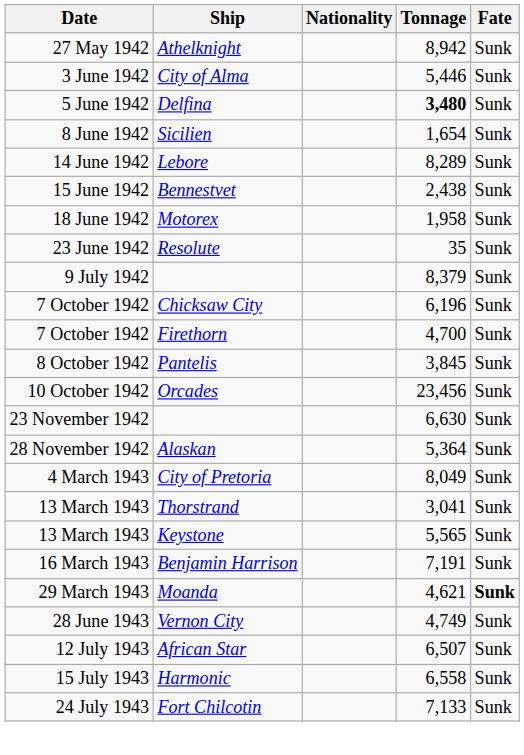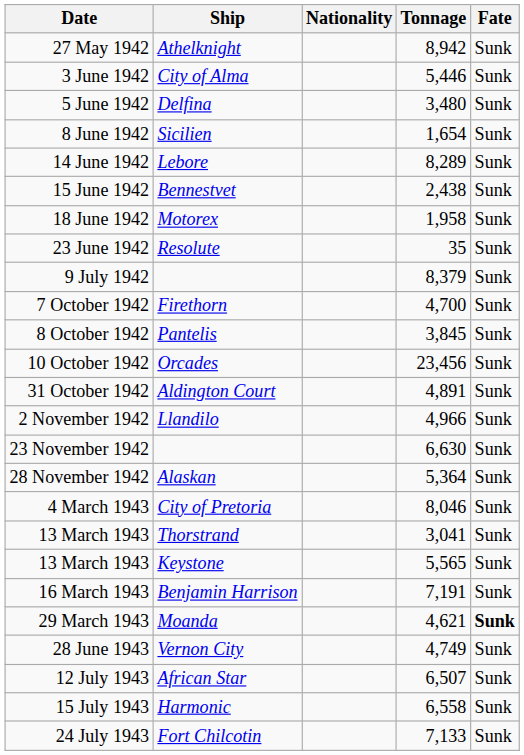Delfina | Tonnage: bold -> normal
- row: 7 October 1942 | Chicksaw City | 6,196 | Sunk
+ row: 31 October 1942 | Aldington Court | 4,891 | Sunk
+ row: 2 November 1942 | Llandilo | 4,966 | Sunk
City of Pretoria | Tonnage: 8,049 -> 8,046
